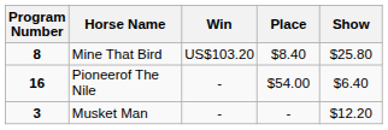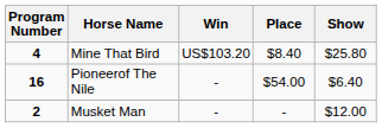Mine That Bird | Program Number: 8 -> 4
Musket Man | Program Number: 3 -> 2
Musket Man | Show: $12.20 -> $12.00
